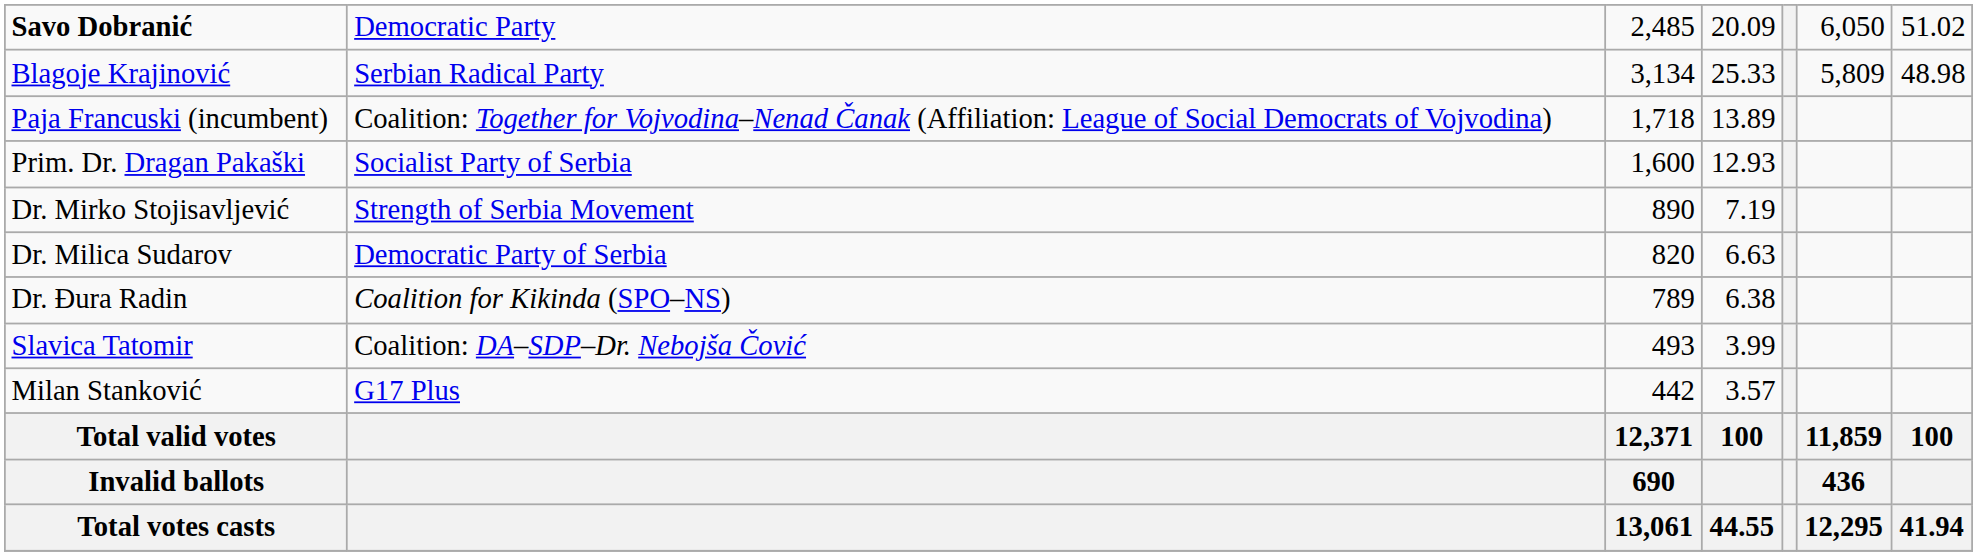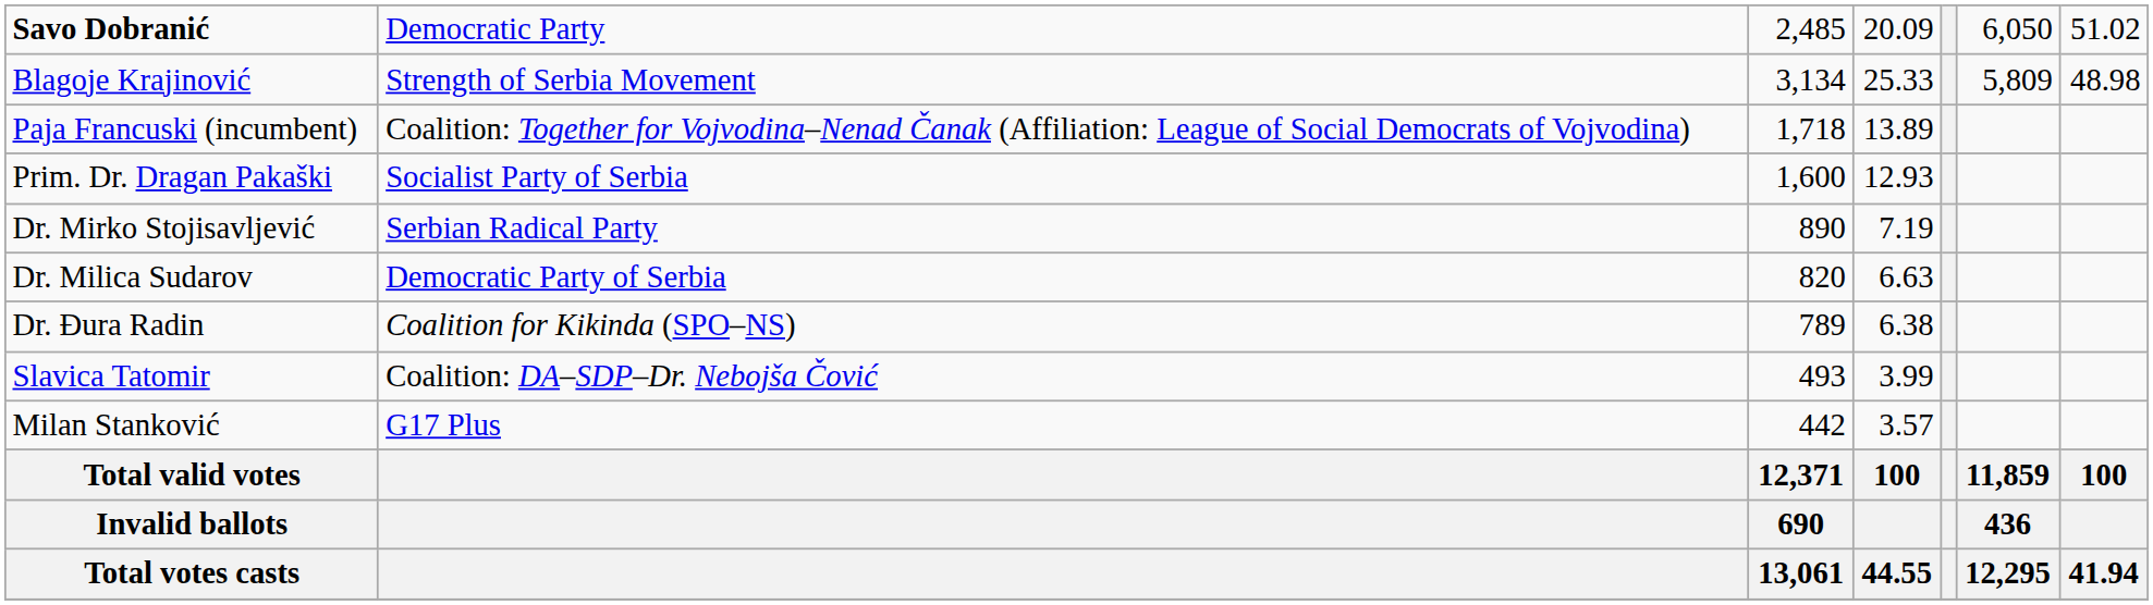Blagoje Krajinović | column 2: Serbian Radical Party -> Strength of Serbia Movement
Dr. Mirko Stojisavljević | column 2: Strength of Serbia Movement -> Serbian Radical Party
